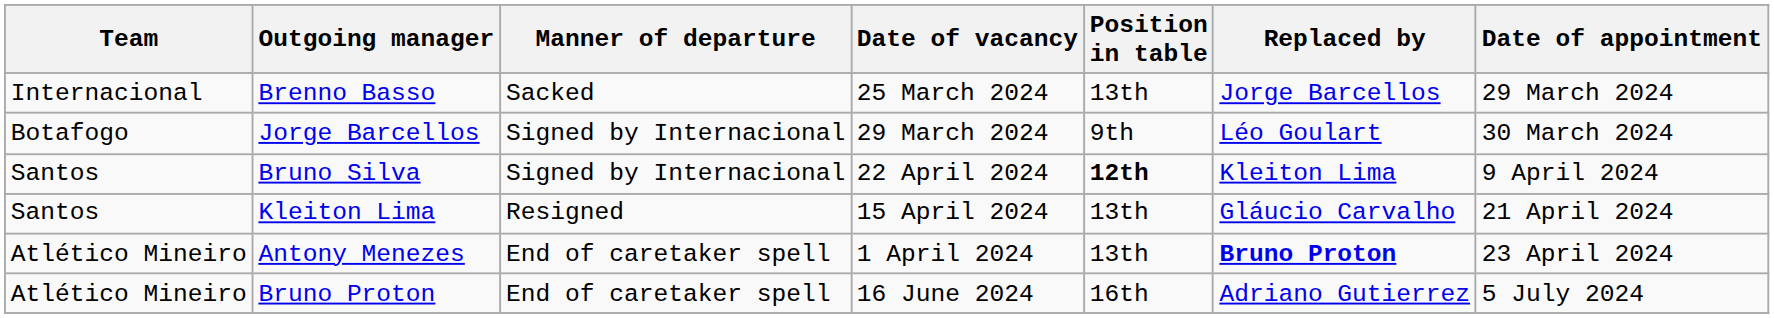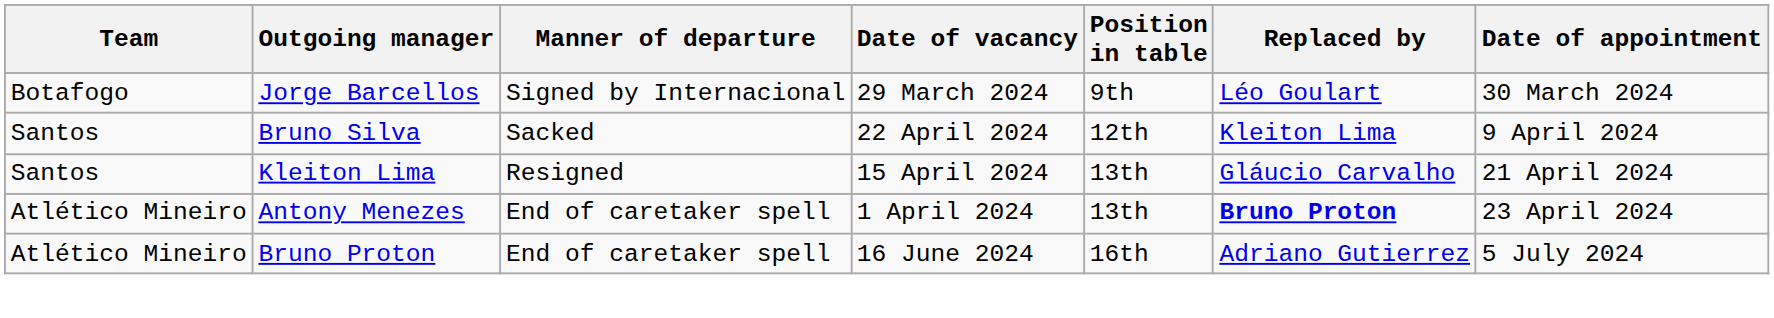- row: Internacional | Brenno Basso | Sacked | 25 March 2024 | 13th | Jorge Barcellos | 29 March 2024
Bruno Silva | Manner of departure: Signed by Internacional -> Sacked
Bruno Silva | Position in table: bold -> normal
